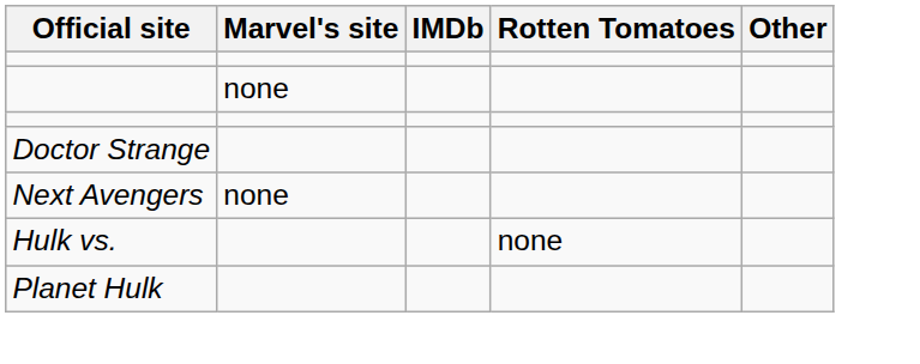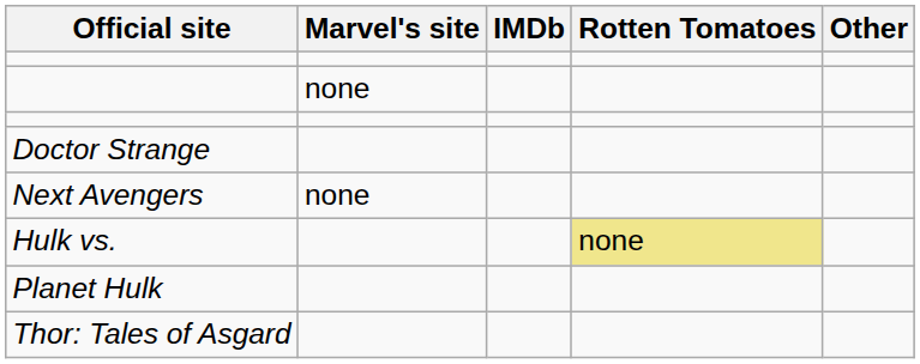Hulk vs. | Rotten Tomatoes: no background -> khaki background
+ row: Thor: Tales of Asgard
